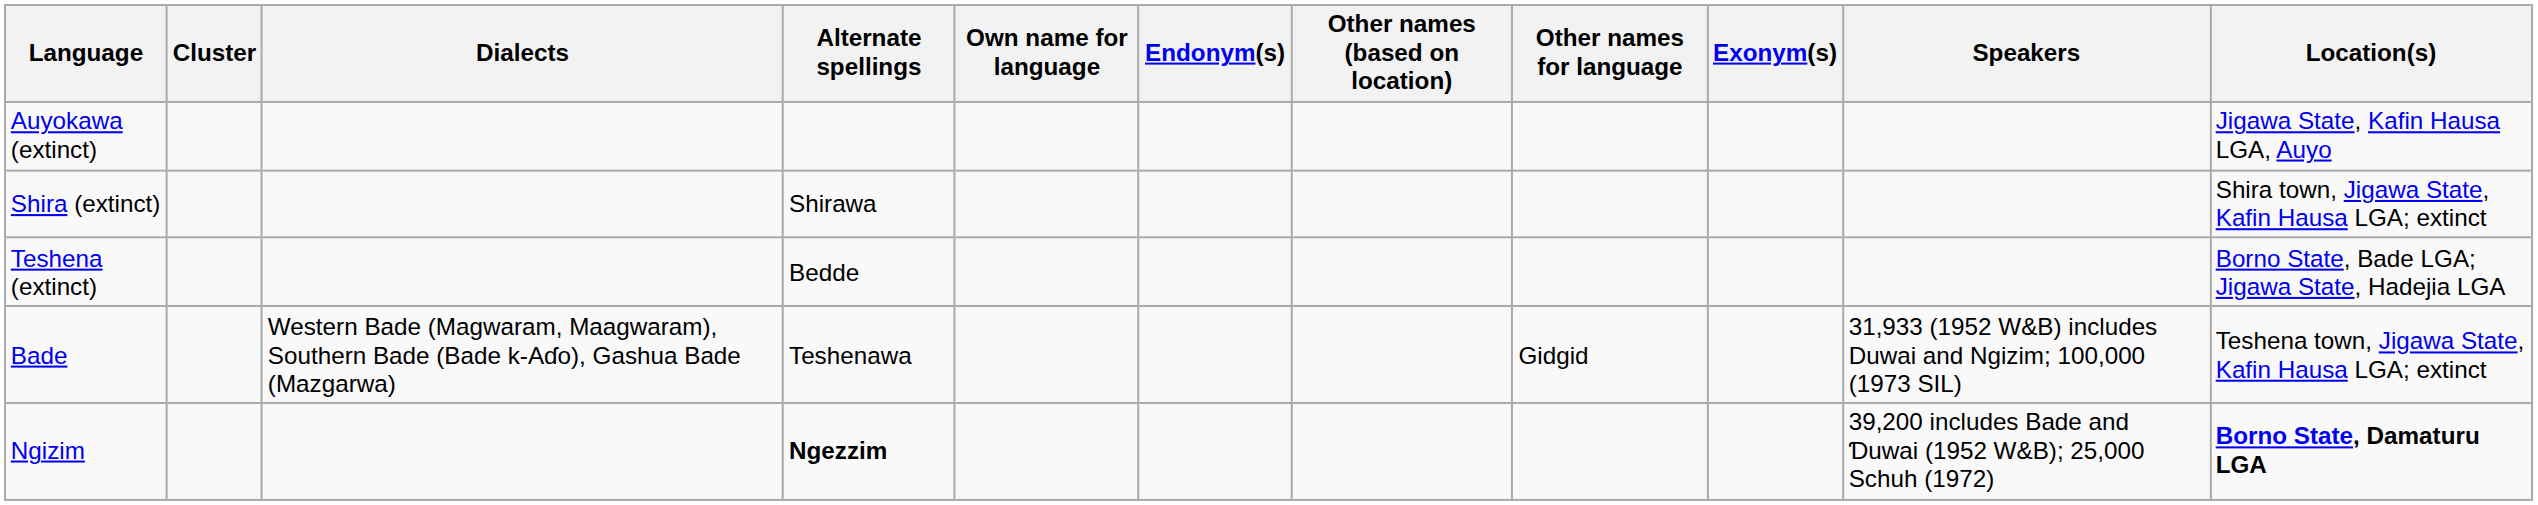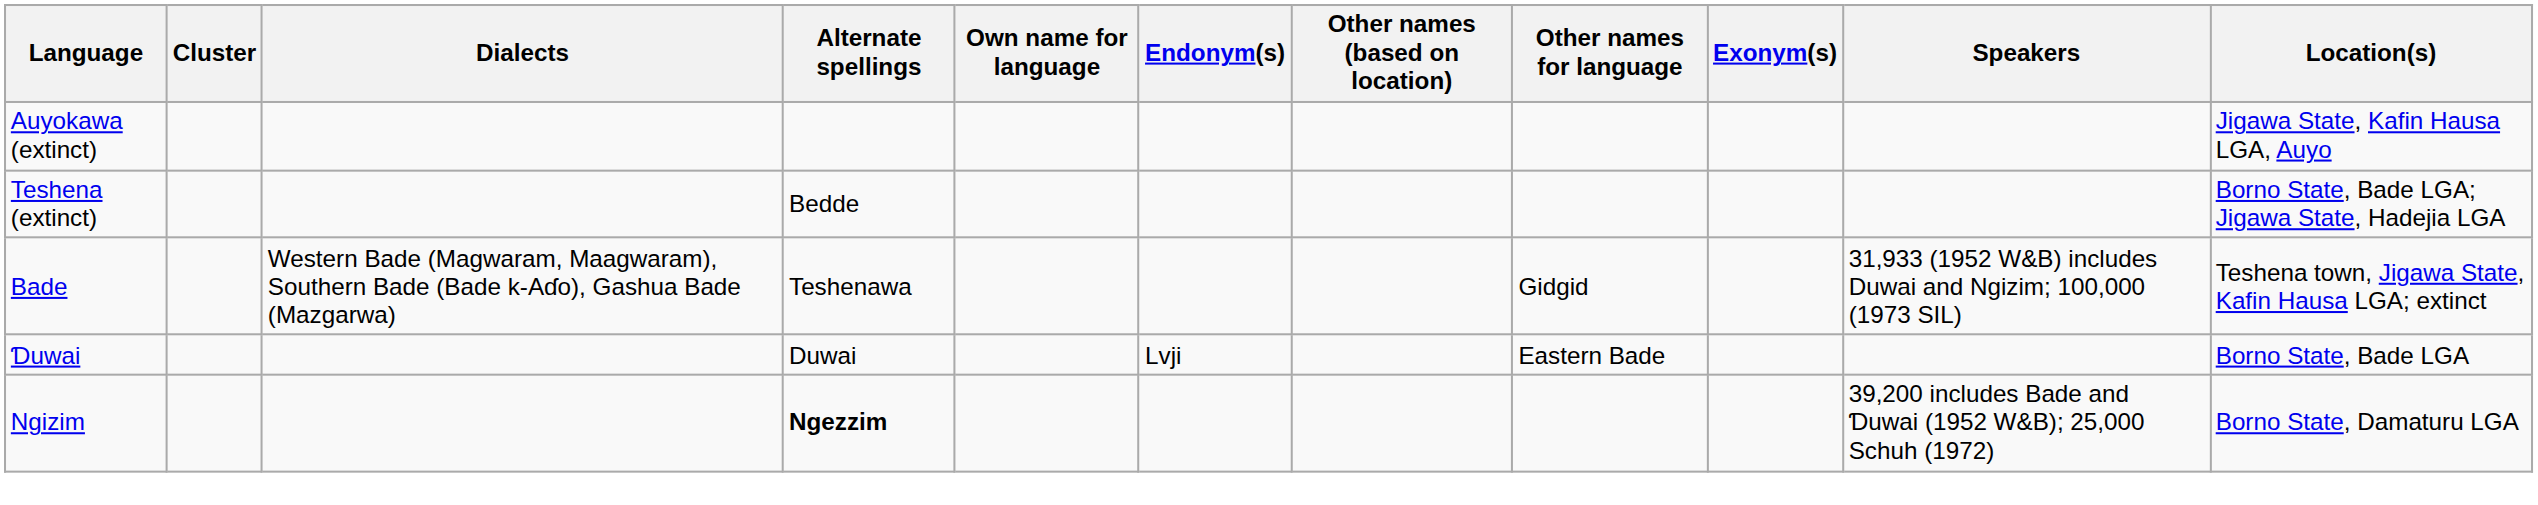- row: Shira (extinct) | Shirawa | Shira town, Jigawa State, Kafin Hausa LGA; extinct
+ row: Ɗuwai | Duwai | Lvji | Eastern Bade | Borno State, Bade LGA
Ngizim | Location(s): bold -> normal
